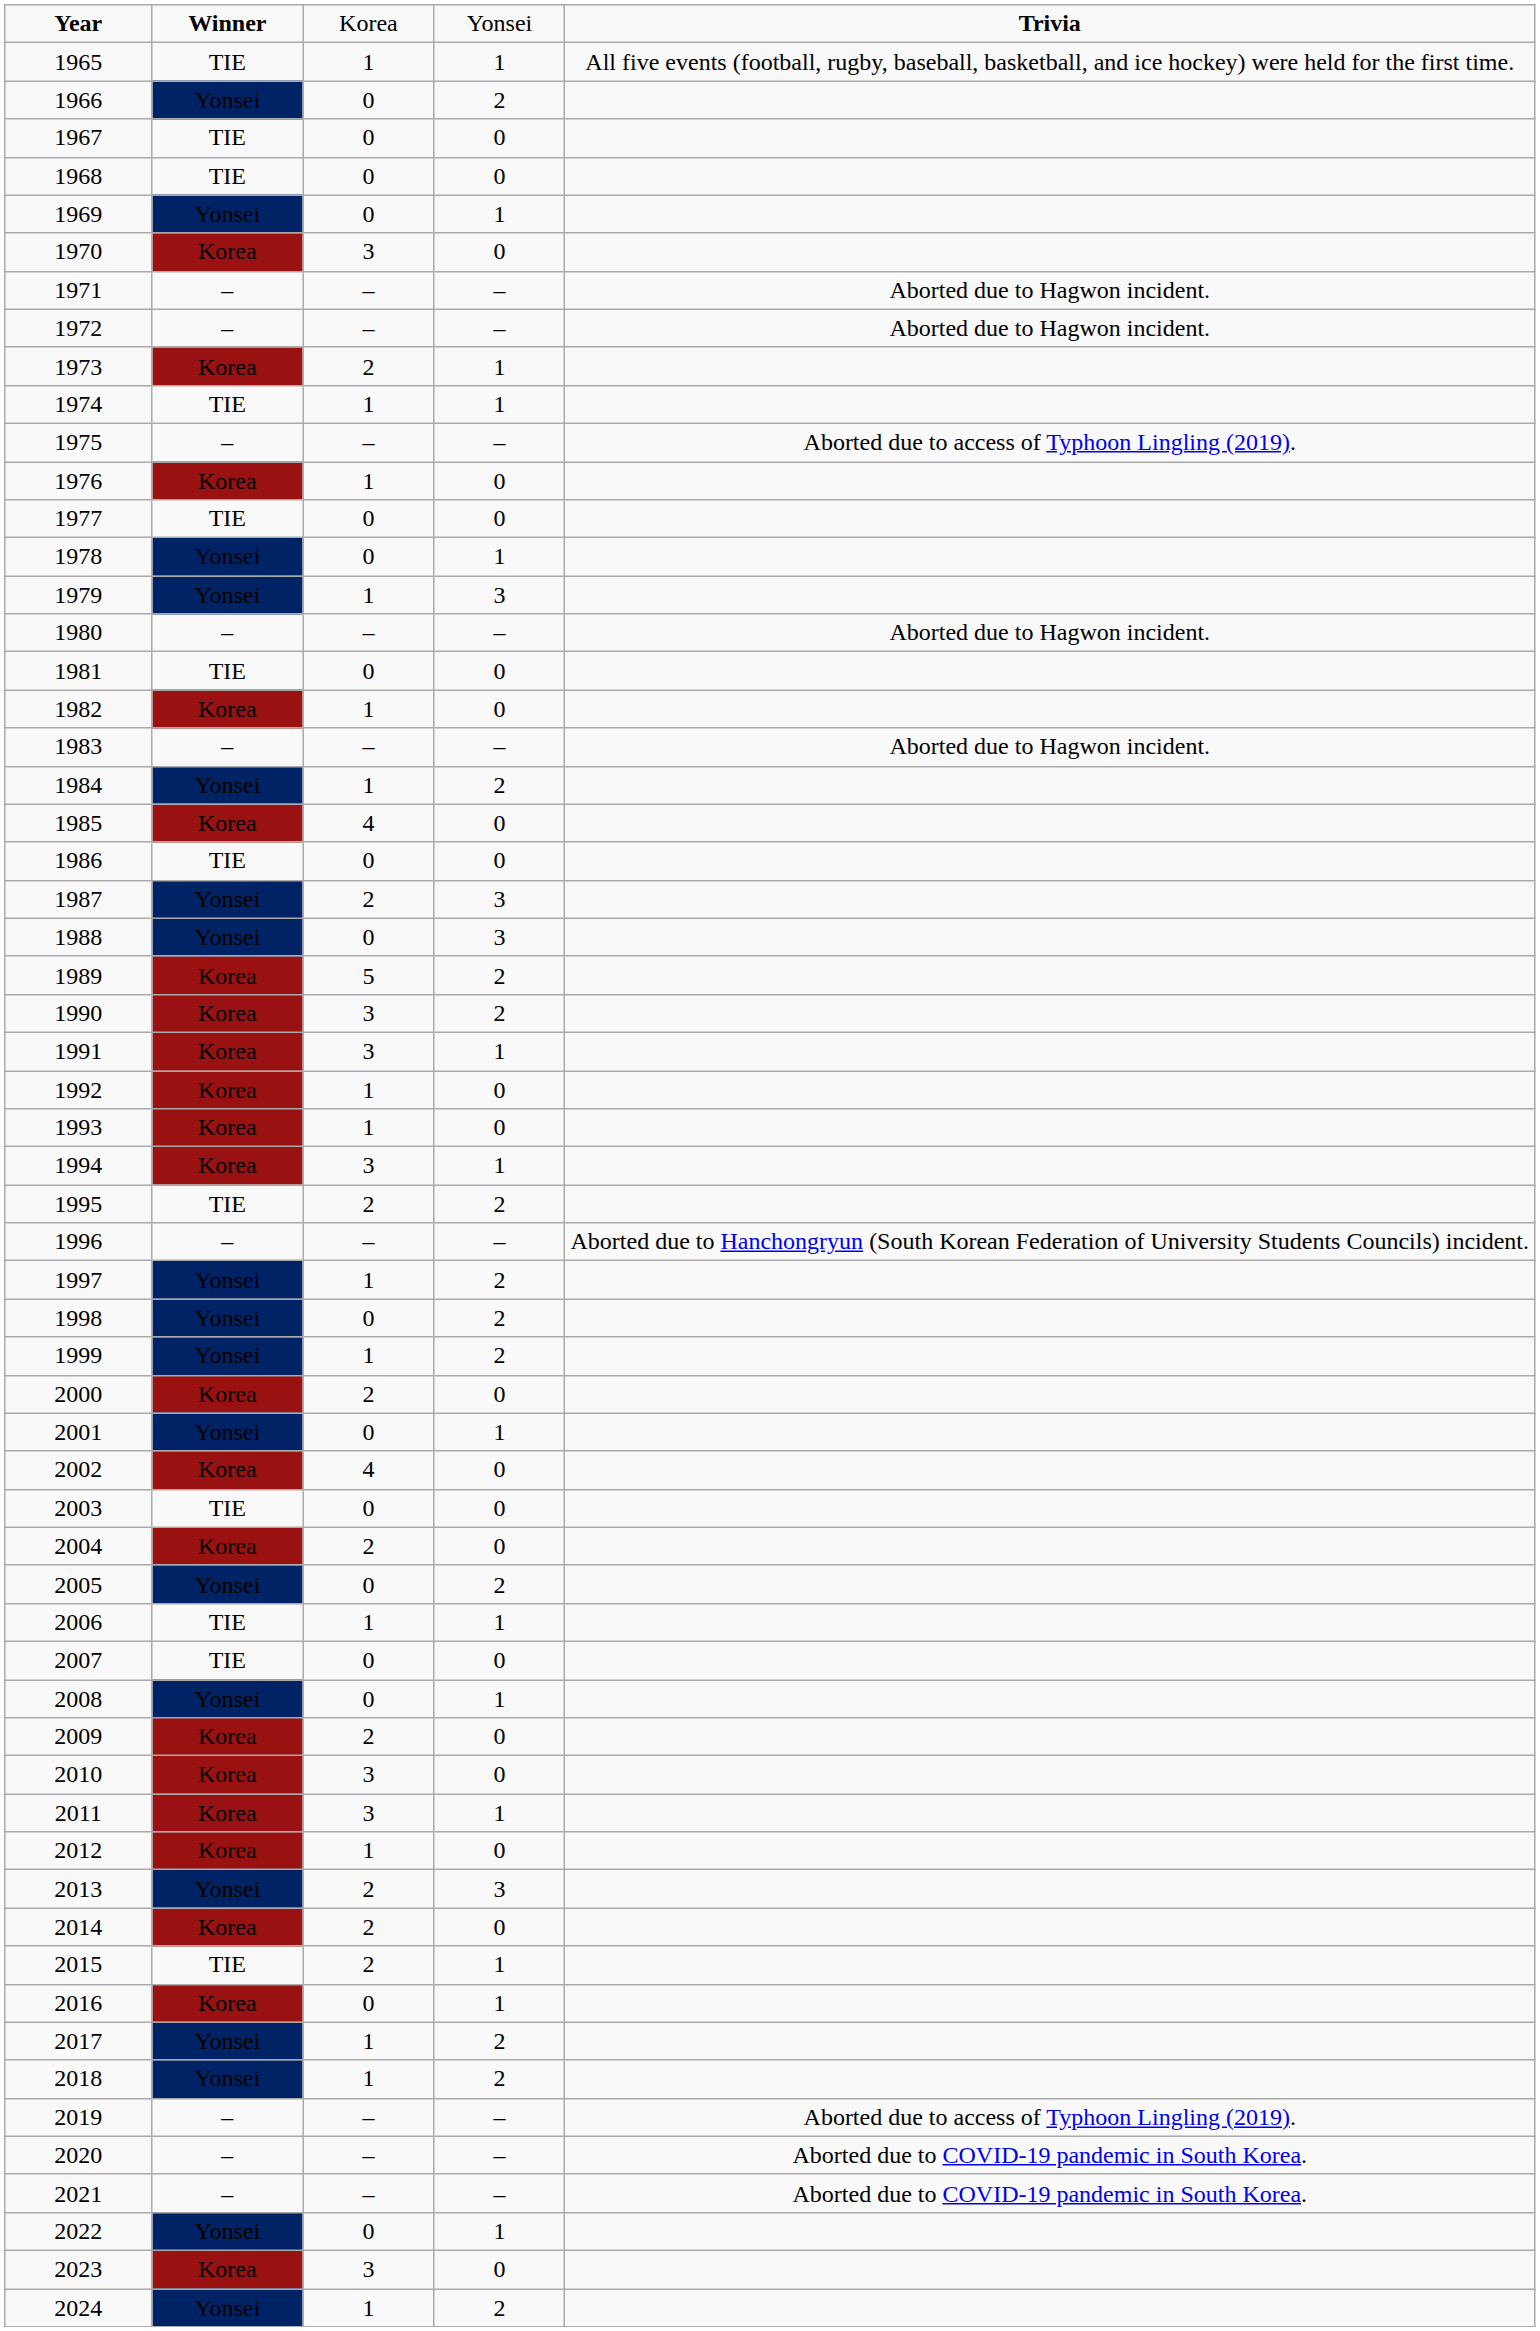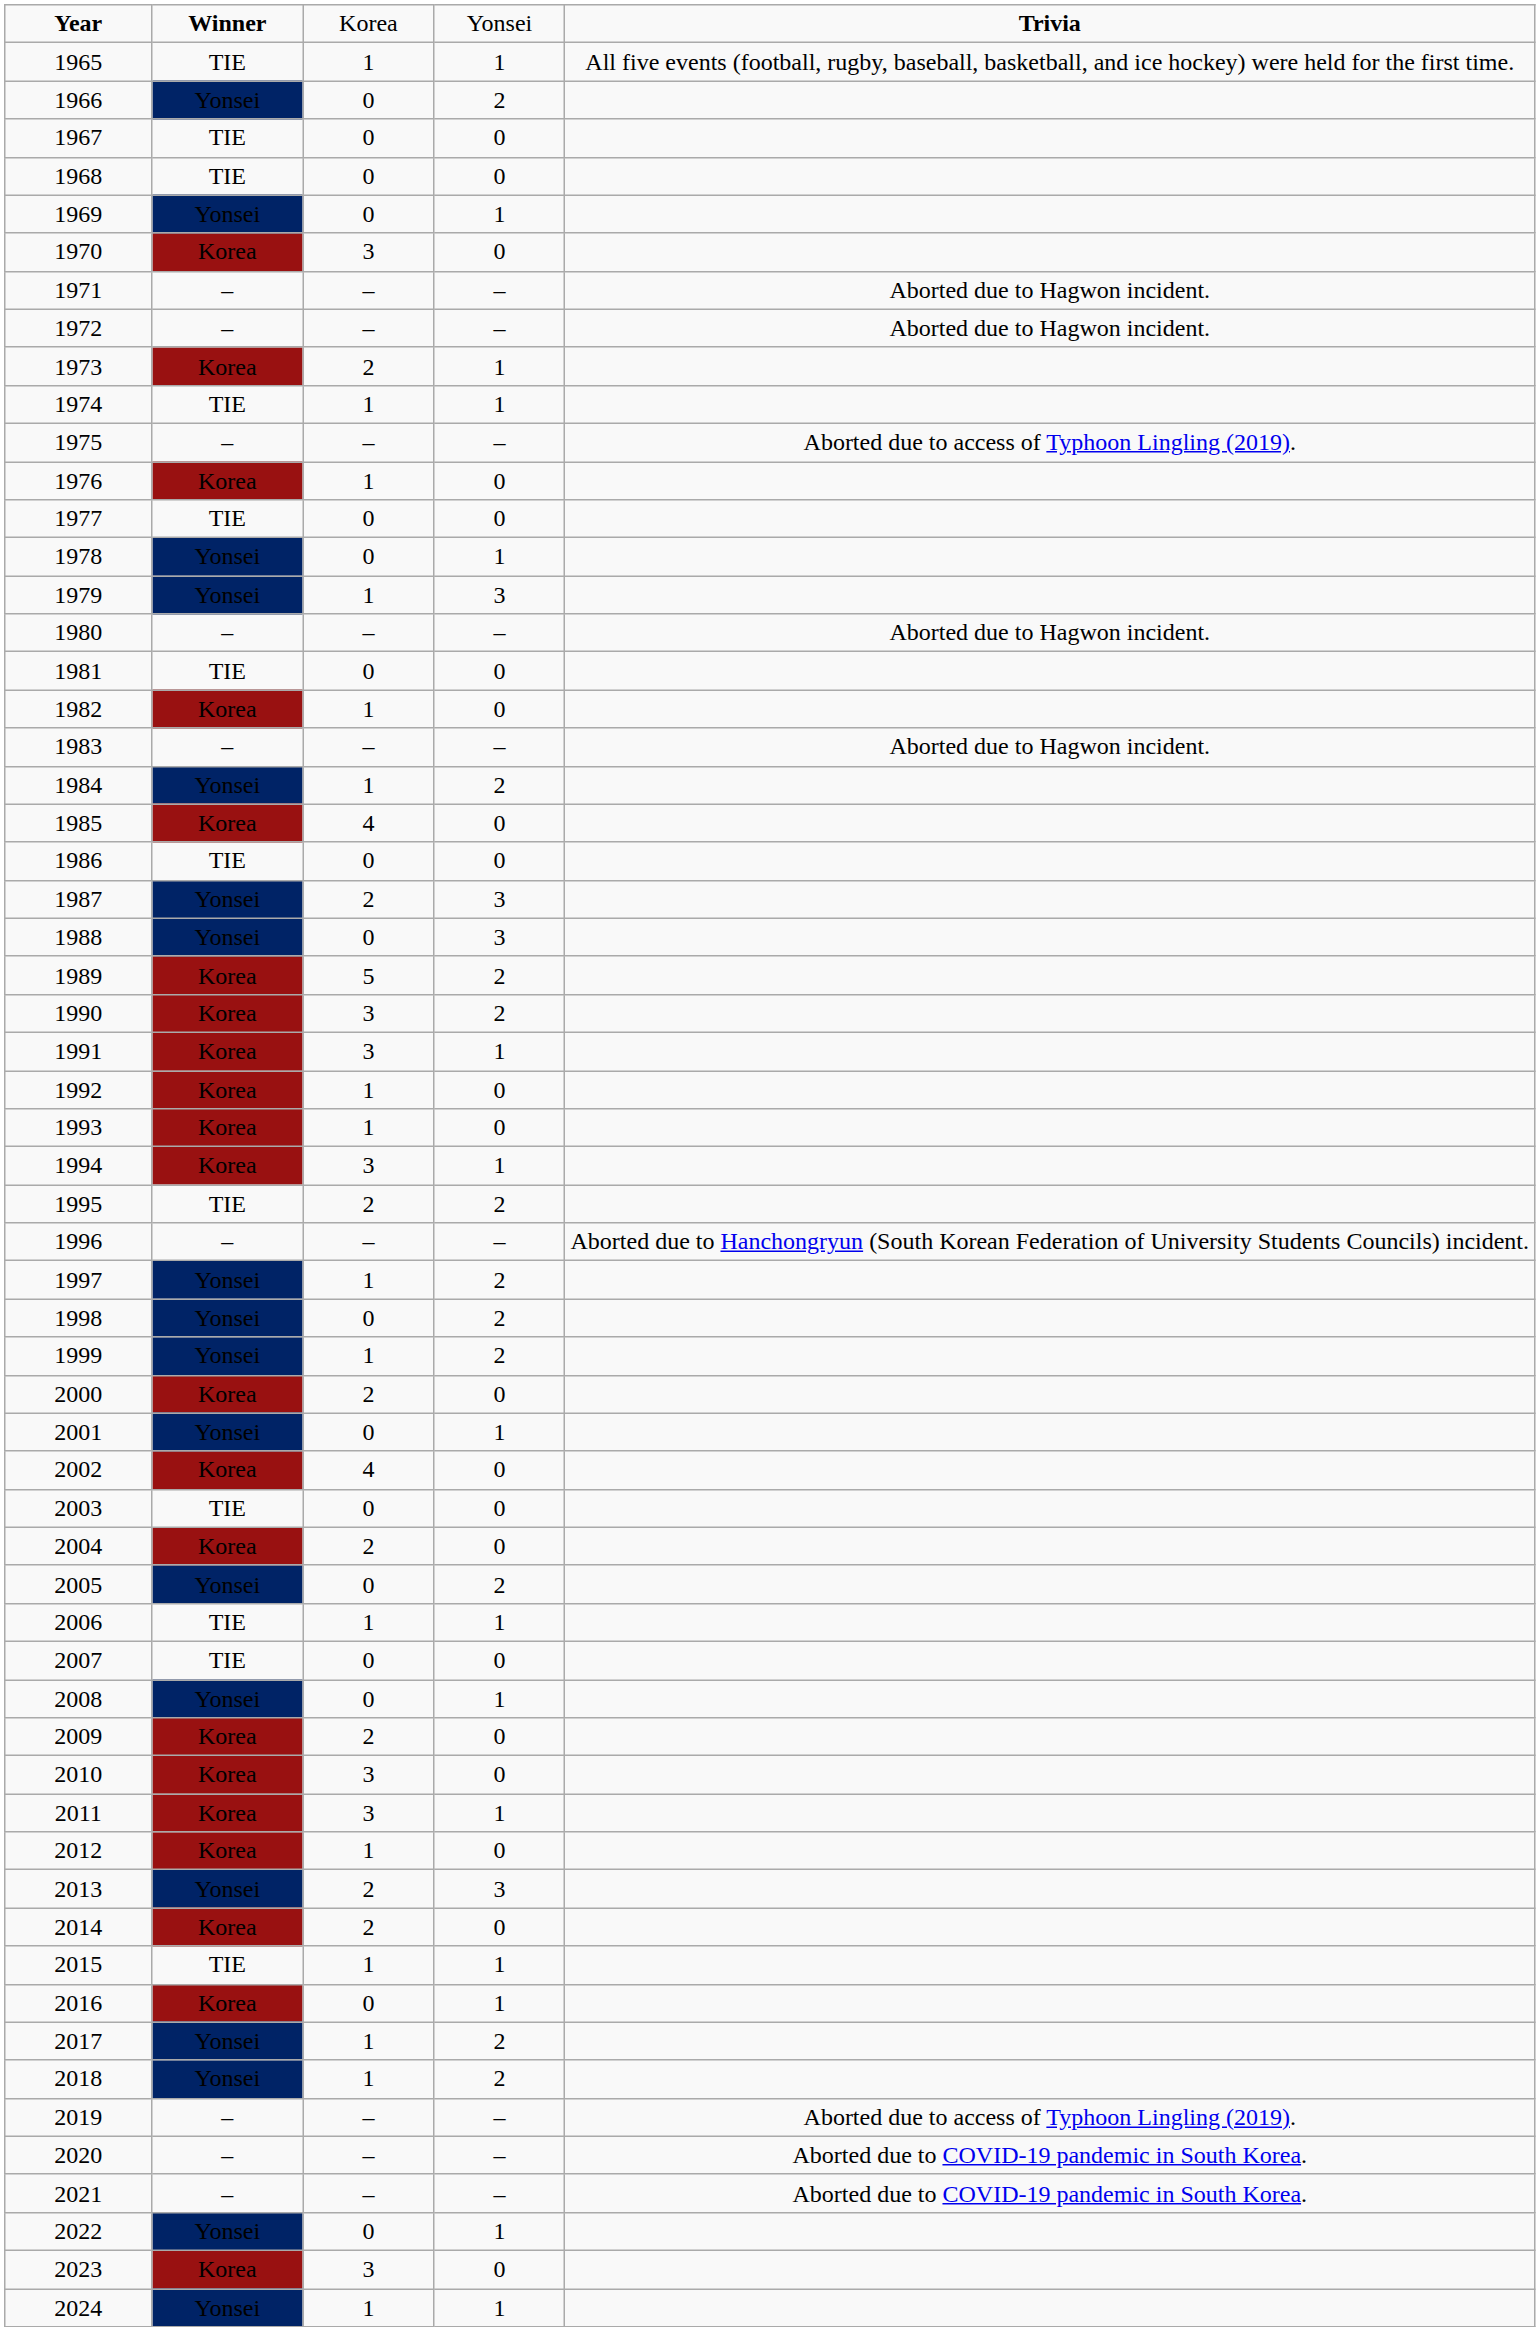2015 | column 3: 2 -> 1
2024 | column 4: 2 -> 1
